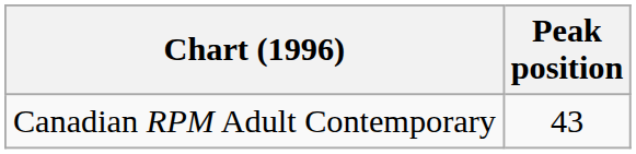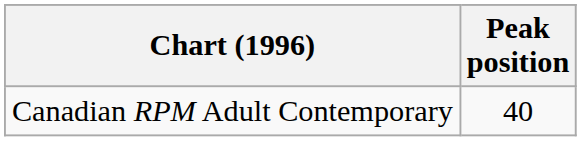Canadian RPM Adult Contemporary | Peak position: 43 -> 40
